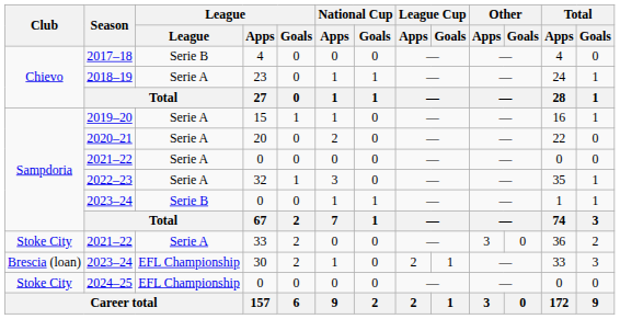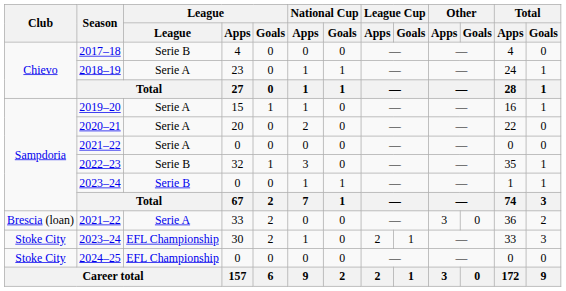2022–23 | League: Serie A -> Serie B
2021–22 / 33 | Club: Stoke City -> Brescia (loan)
2023–24 / 30 | Club: Brescia (loan) -> Stoke City
